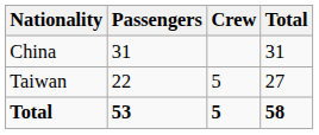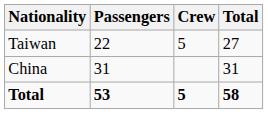rows swapped: Taiwan <-> China
